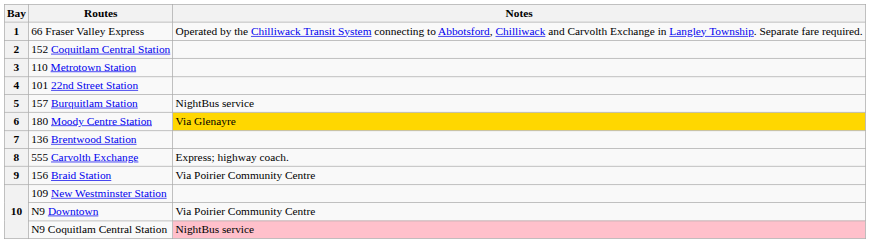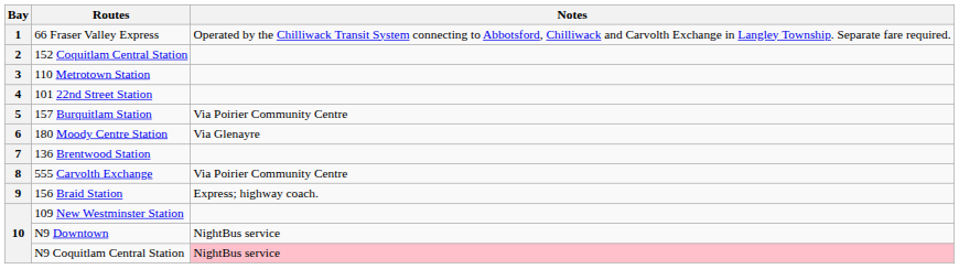157 Burquitlam Station | Notes: NightBus service -> Via Poirier Community Centre
180 Moody Centre Station | Notes: gold background -> no background
555 Carvolth Exchange | Notes: Express; highway coach. -> Via Poirier Community Centre
156 Braid Station | Notes: Via Poirier Community Centre -> Express; highway coach.
N9 Downtown | Notes: Via Poirier Community Centre -> NightBus service
